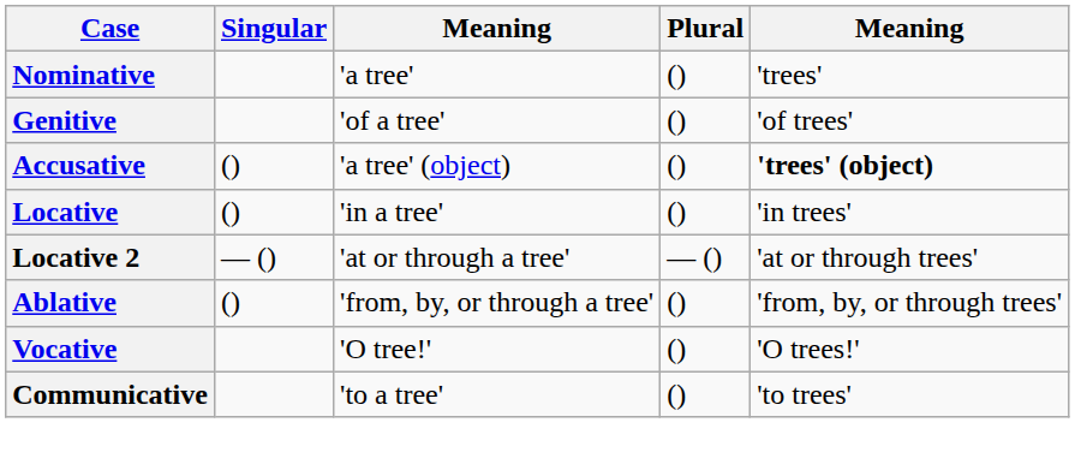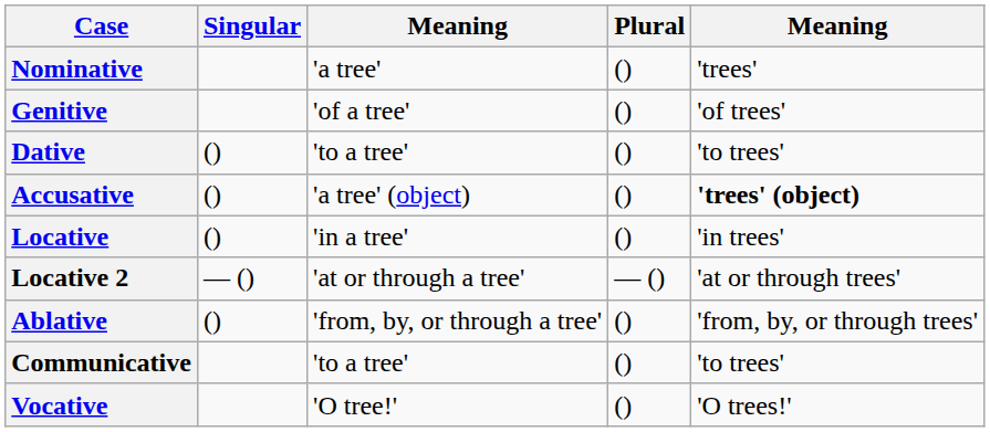+ row: Dative | () | 'to a tree' | () | 'to trees'
rows swapped: Communicative <-> Vocative
